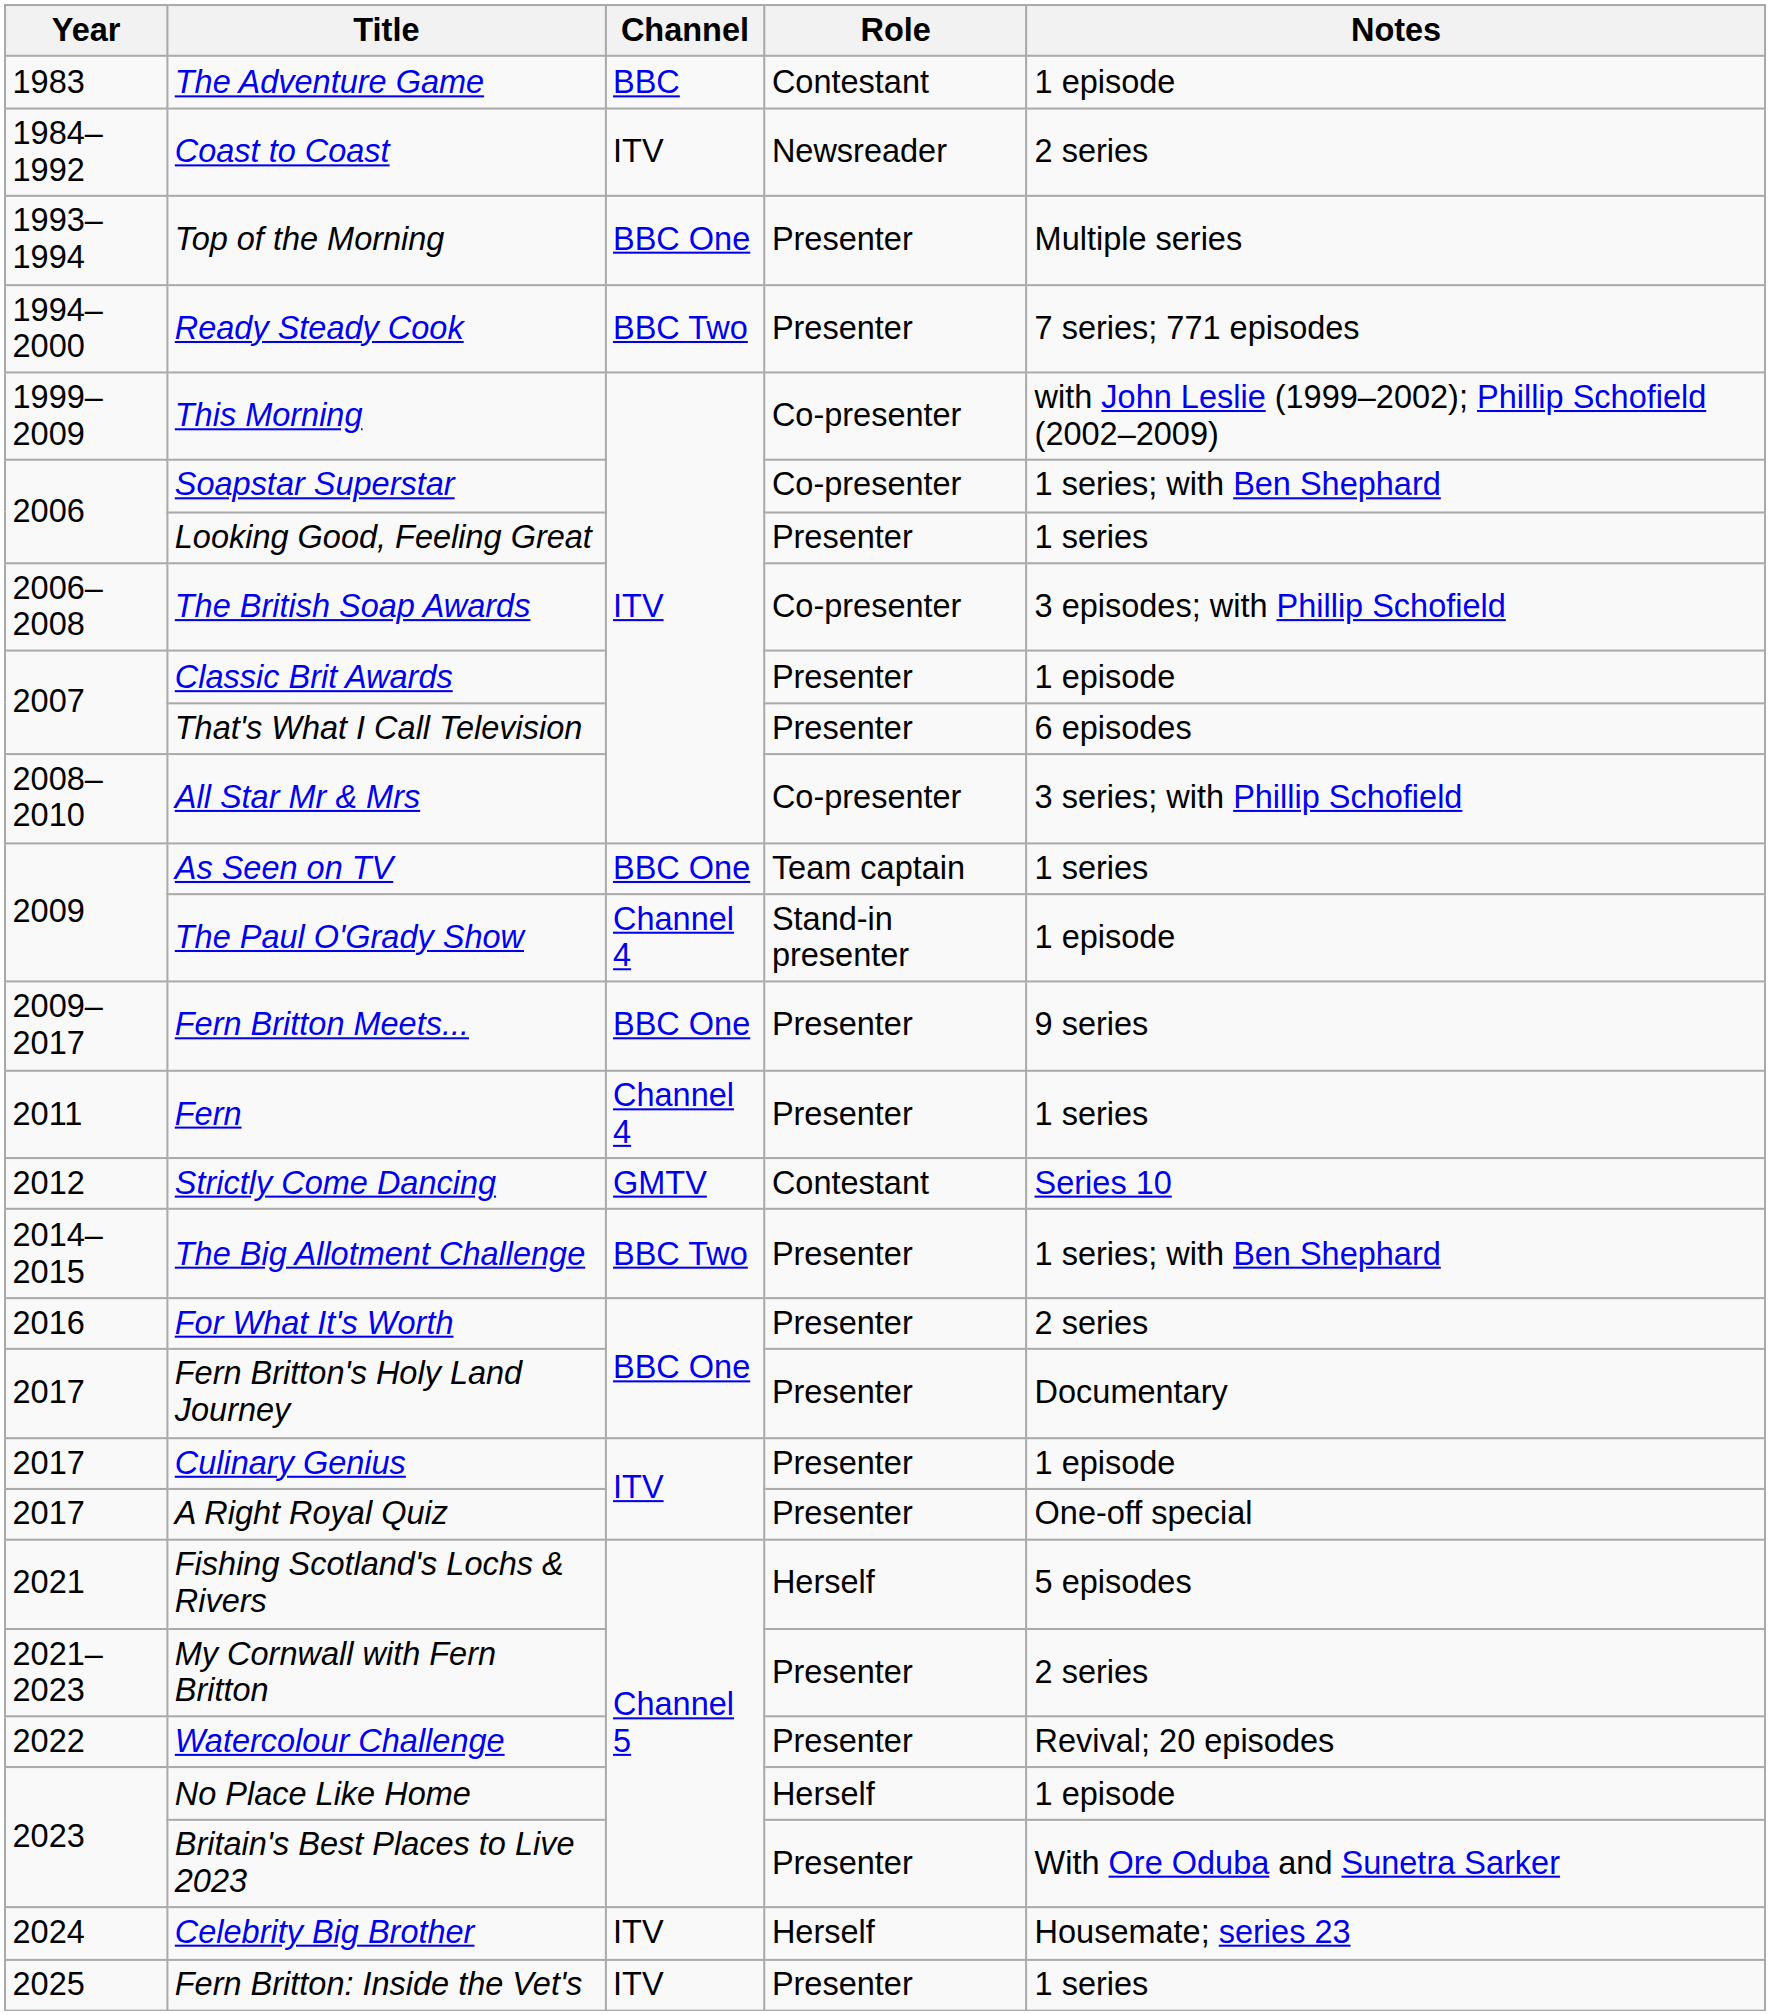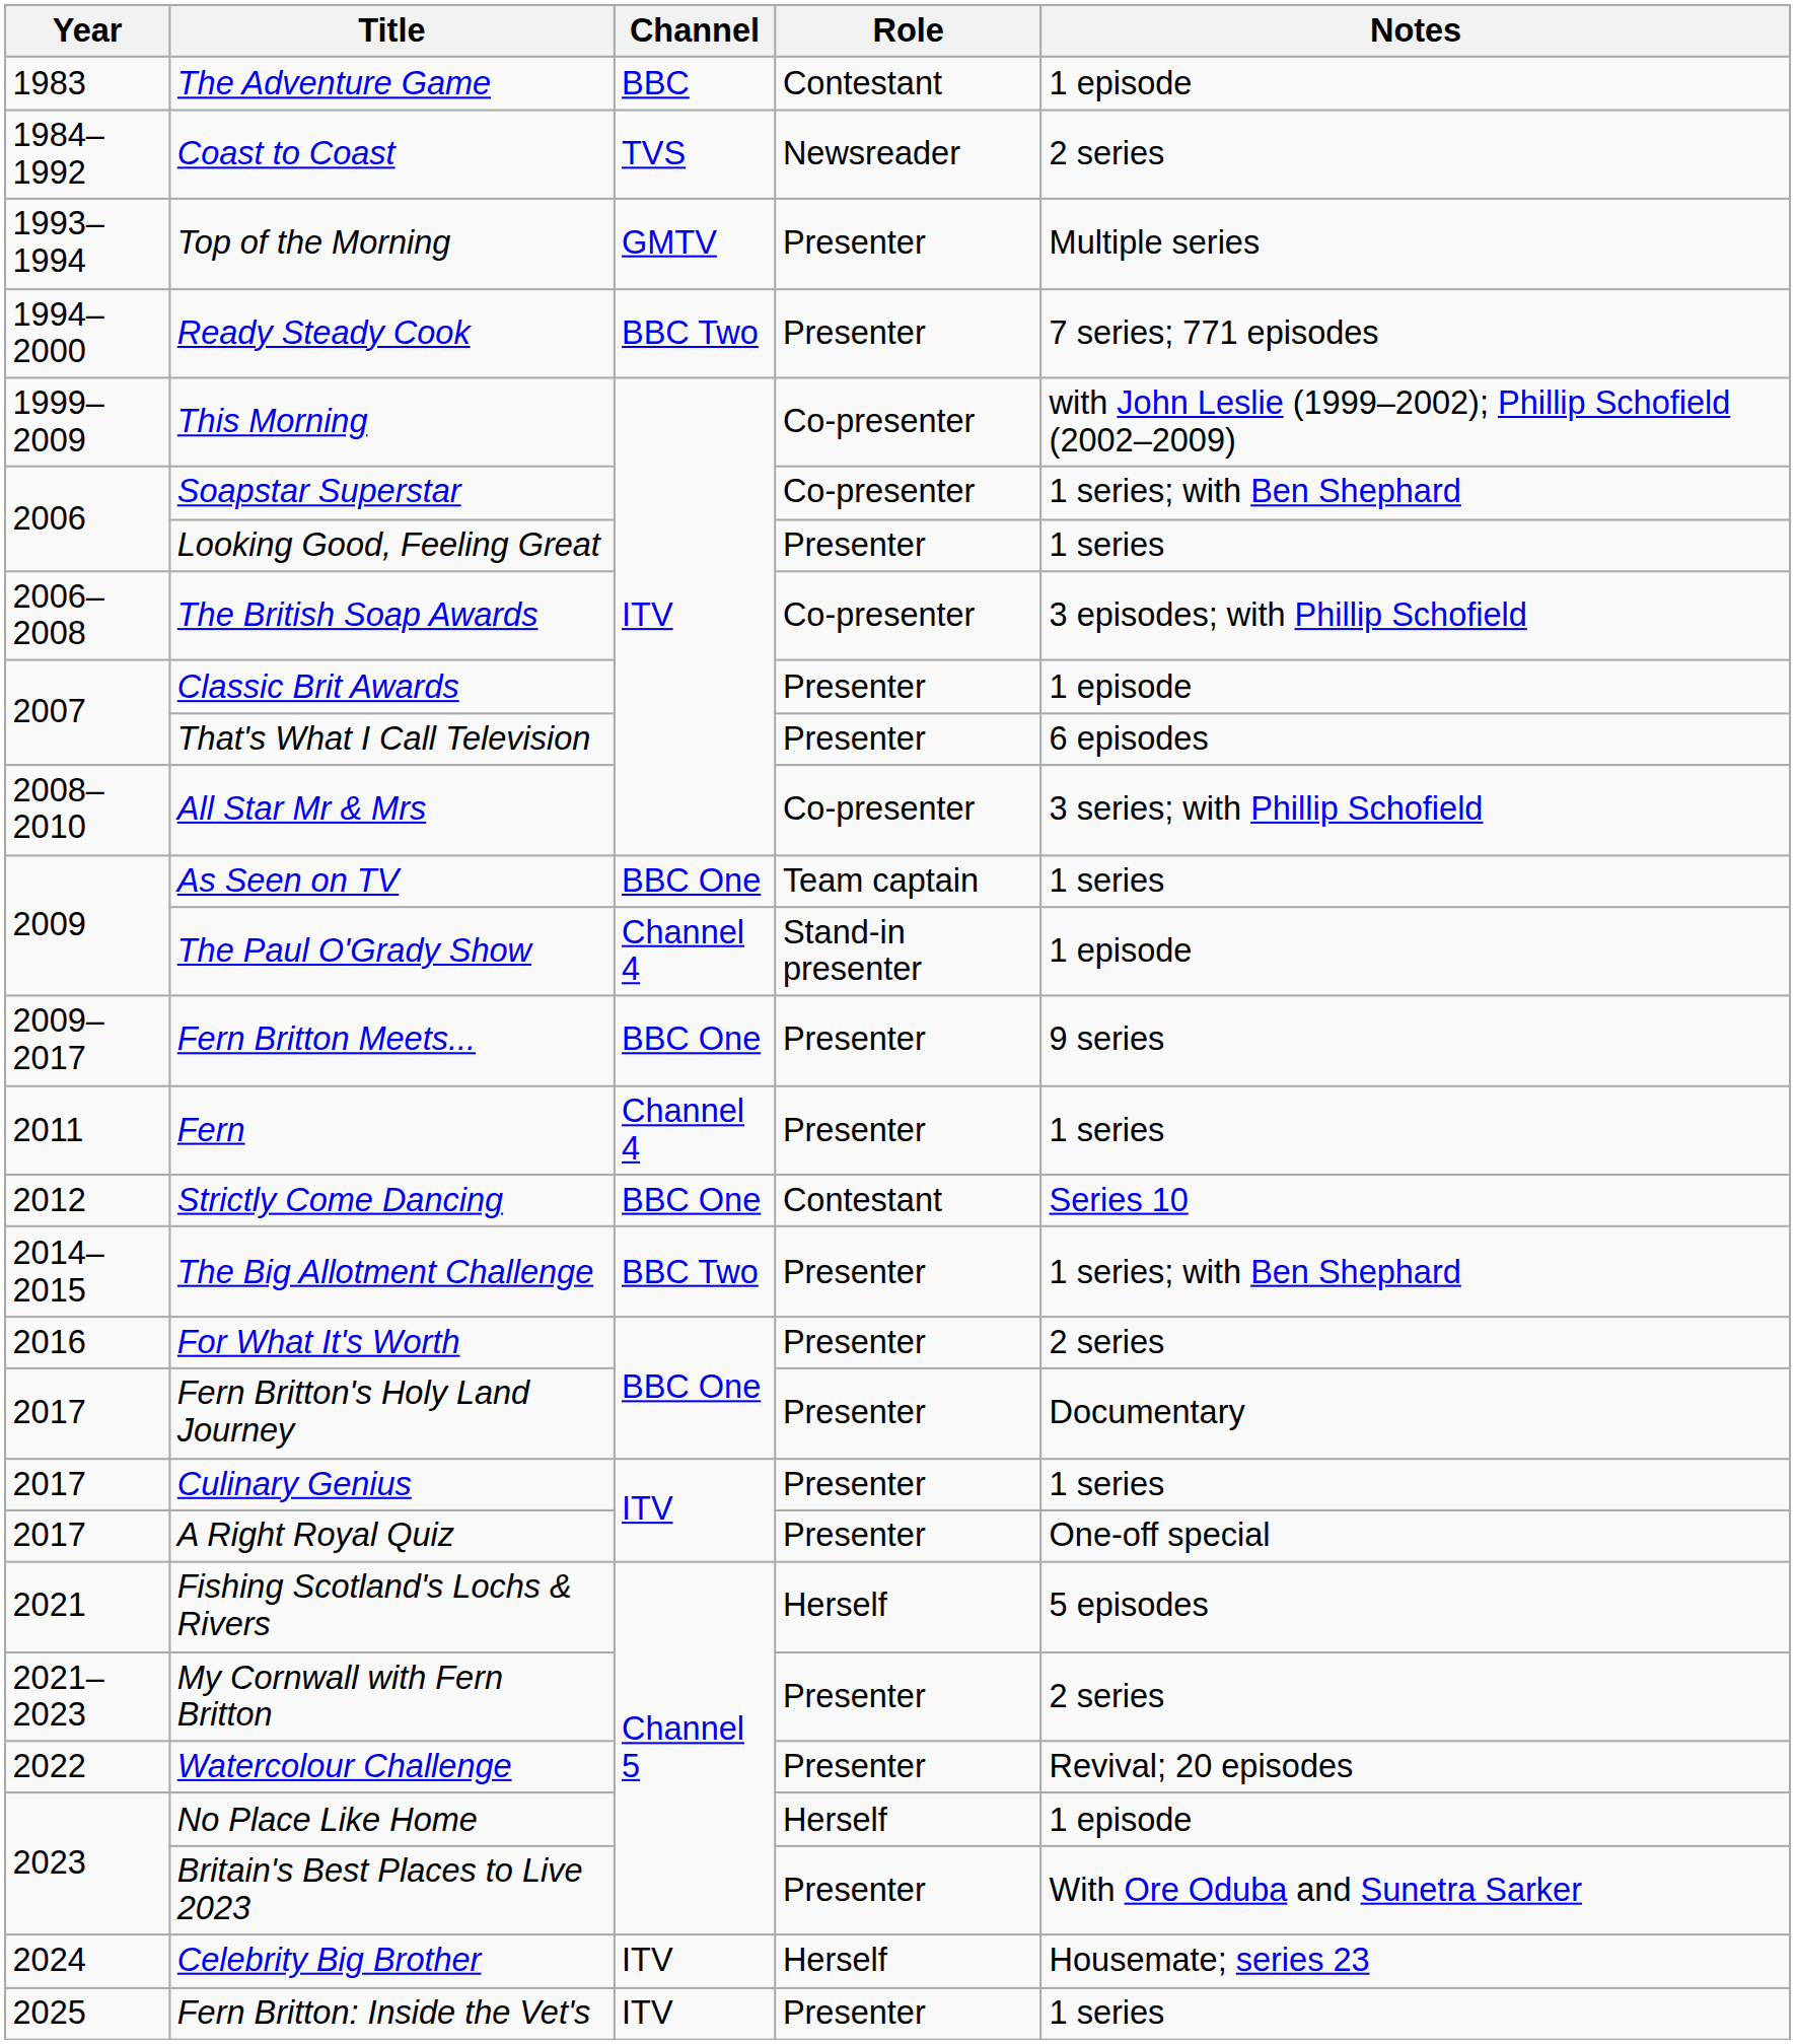Coast to Coast | Channel: ITV -> TVS
Top of the Morning | Channel: BBC One -> GMTV
Strictly Come Dancing | Channel: GMTV -> BBC One
Culinary Genius | Notes: 1 episode -> 1 series
